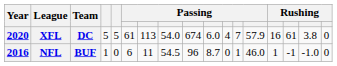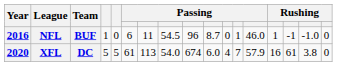rows swapped: NFL <-> XFL
